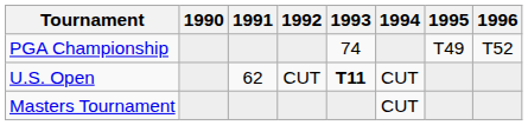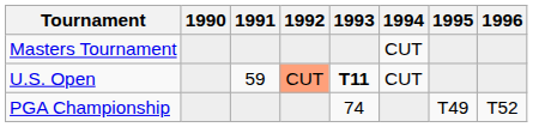rows swapped: Masters Tournament <-> PGA Championship
U.S. Open | 1991: 62 -> 59
U.S. Open | 1992: no background -> lightsalmon background
